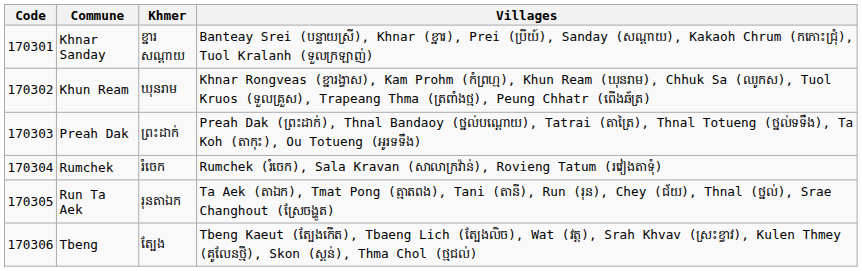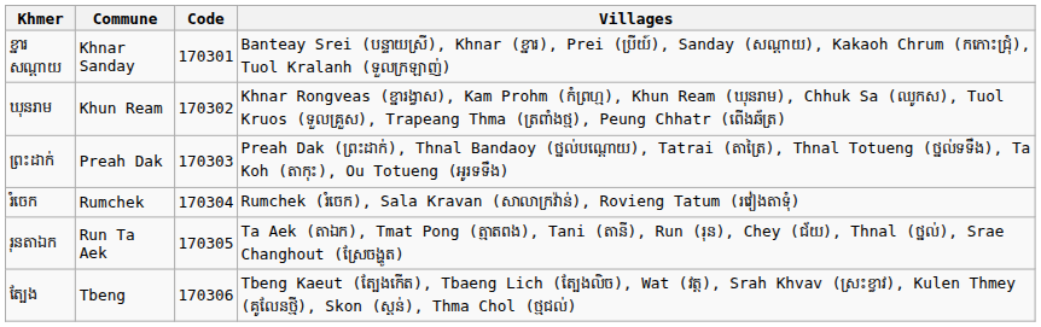columns swapped: Code <-> Khmer
